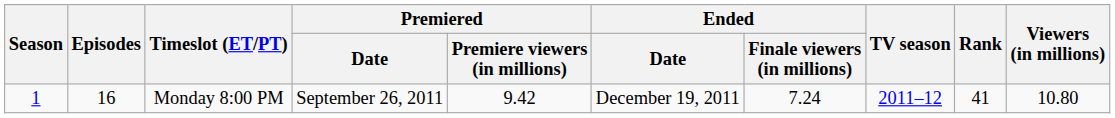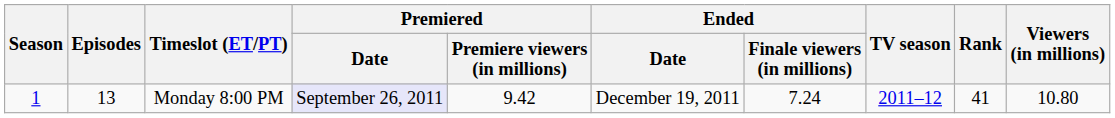Monday 8:00 PM | Episodes: 16 -> 13
Monday 8:00 PM | Premiered / Date: no background -> lavender background
